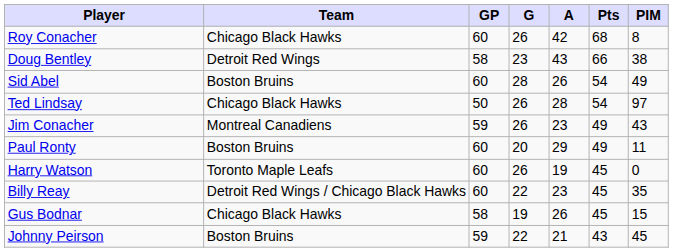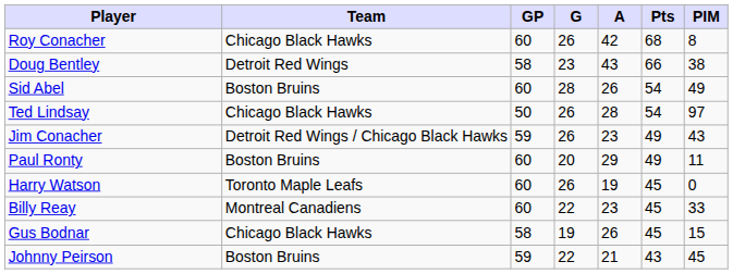Jim Conacher | Team: Montreal Canadiens -> Detroit Red Wings / Chicago Black Hawks
Billy Reay | Team: Detroit Red Wings / Chicago Black Hawks -> Montreal Canadiens
Billy Reay | PIM: 35 -> 33
